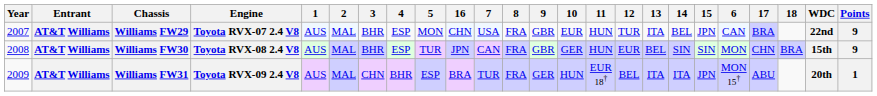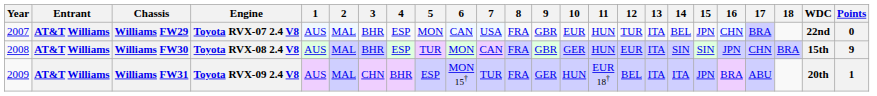columns swapped: 6 <-> 16
Williams FW29 | Points: 9 -> 0
Williams FW30 | 13: BEL -> ITA
